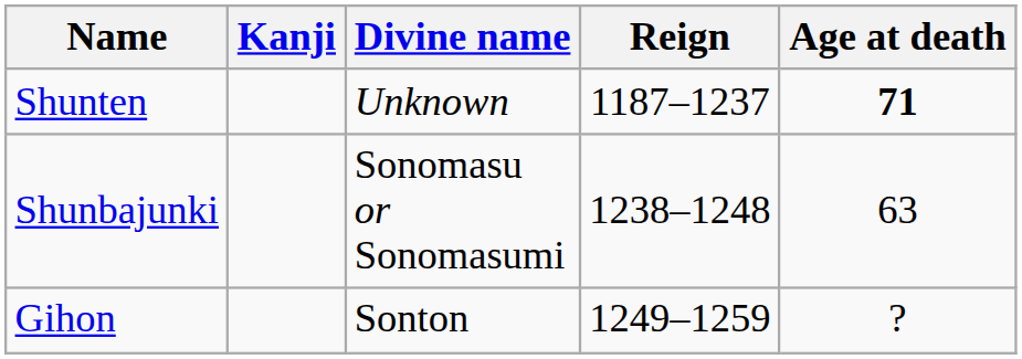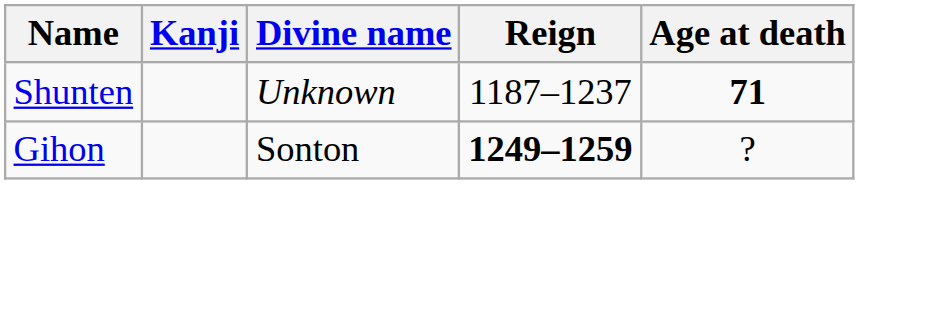- row: Shunbajunki | Sonomasu or Sonomasumi | 1238–1248 | 63
Gihon | Reign: normal -> bold
